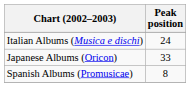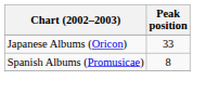- row: Italian Albums (Musica e dischi) | 24
